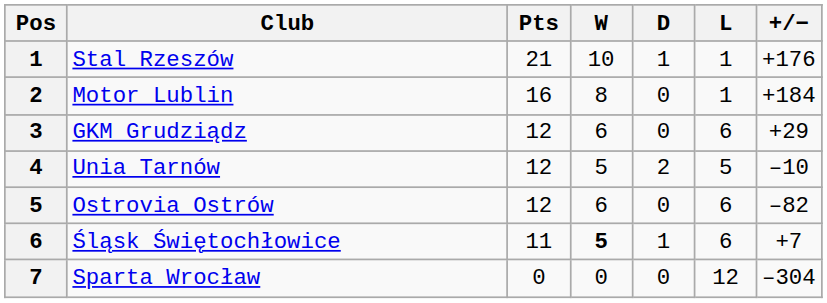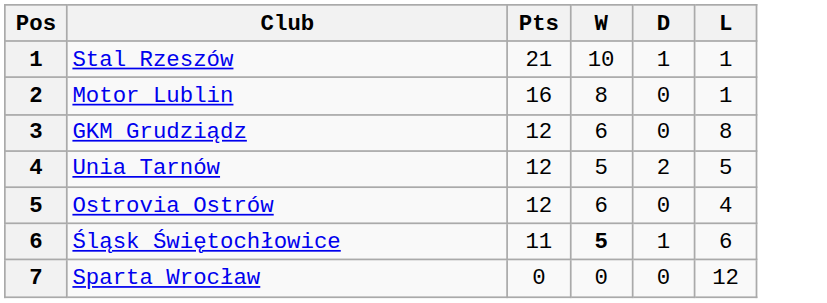- column: +/− | +176 | +184 | +29 | –10 | –82 | +7 | –304
GKM Grudziądz | L: 6 -> 8
Ostrovia Ostrów | L: 6 -> 4
